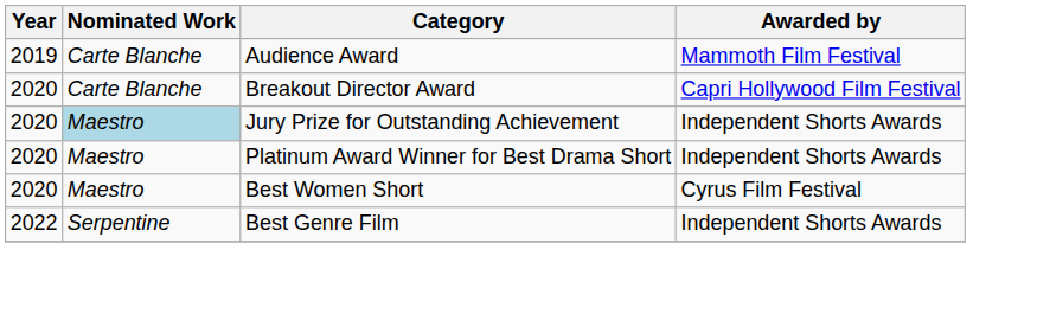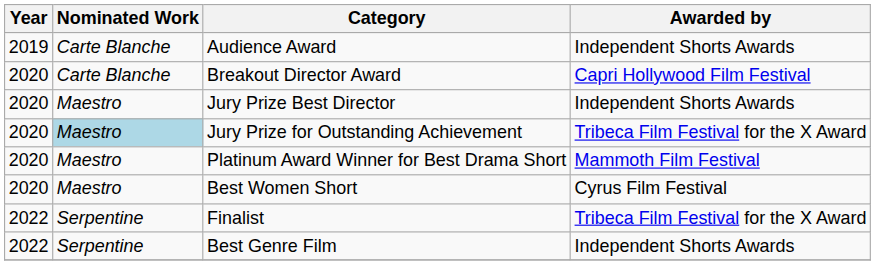Audience Award | Awarded by: Mammoth Film Festival -> Independent Shorts Awards
+ row: 2020 | Maestro | Jury Prize Best Director | Independent Shorts Awards
Jury Prize for Outstanding Achievement | Awarded by: Independent Shorts Awards -> Tribeca Film Festival for the X Award
Platinum Award Winner for Best Drama Short | Awarded by: Independent Shorts Awards -> Mammoth Film Festival
+ row: 2022 | Serpentine | Finalist | Tribeca Film Festival for the X Award
